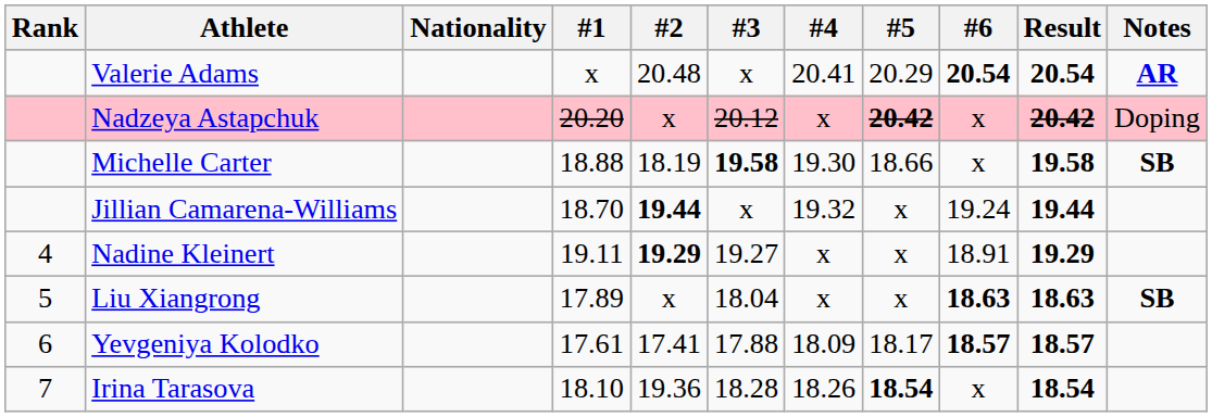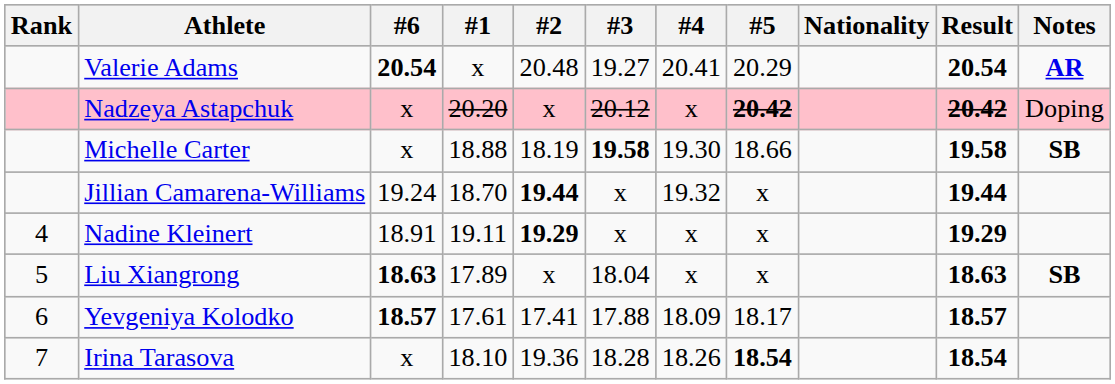columns swapped: Nationality <-> #6
Valerie Adams | #3: x -> 19.27
Nadine Kleinert | #3: 19.27 -> x
